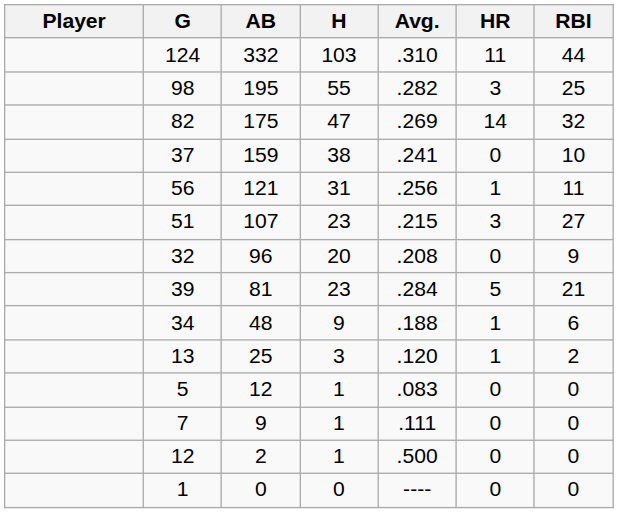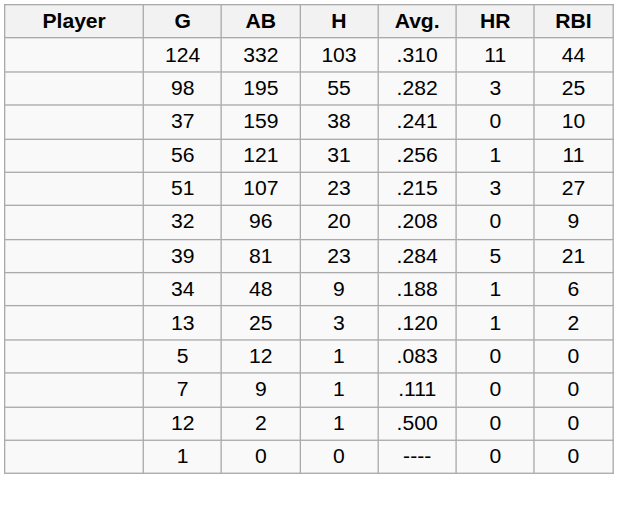- row: 82 | 175 | 47 | .269 | 14 | 32
